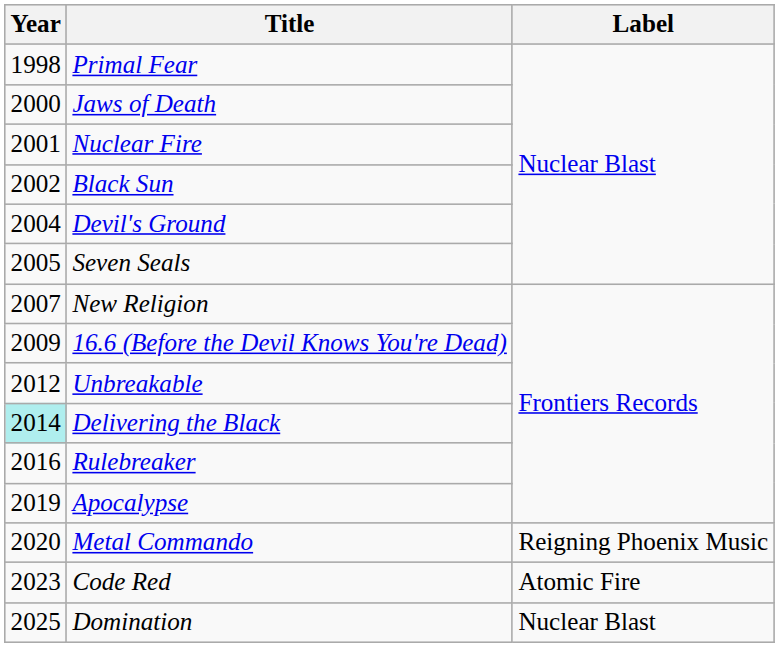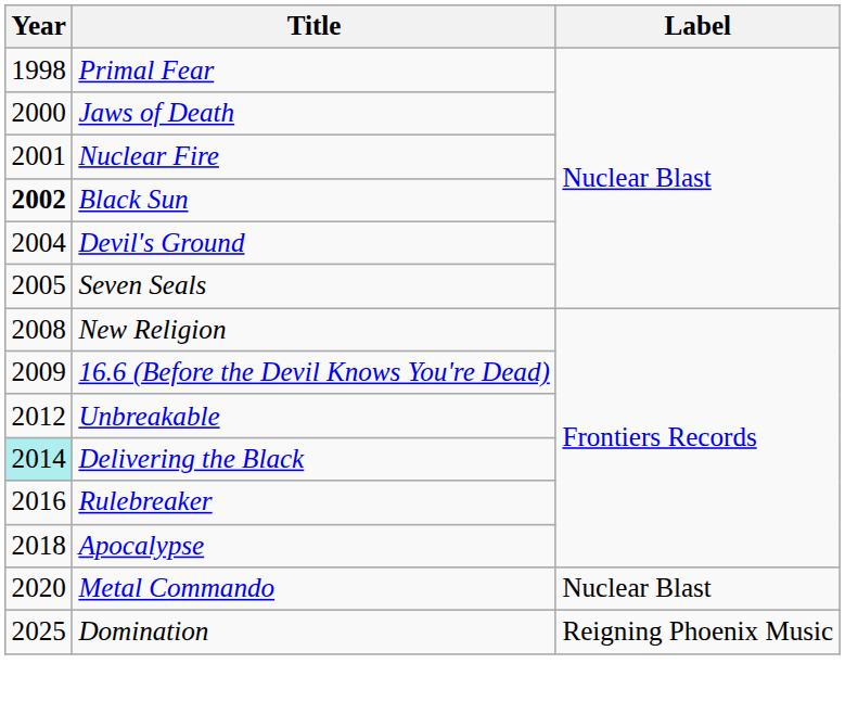Black Sun | Year: normal -> bold
New Religion | Year: 2007 -> 2008
Apocalypse | Year: 2019 -> 2018
Metal Commando | Label: Reigning Phoenix Music -> Nuclear Blast
- row: 2023 | Code Red | Atomic Fire
Domination | Label: Nuclear Blast -> Reigning Phoenix Music
